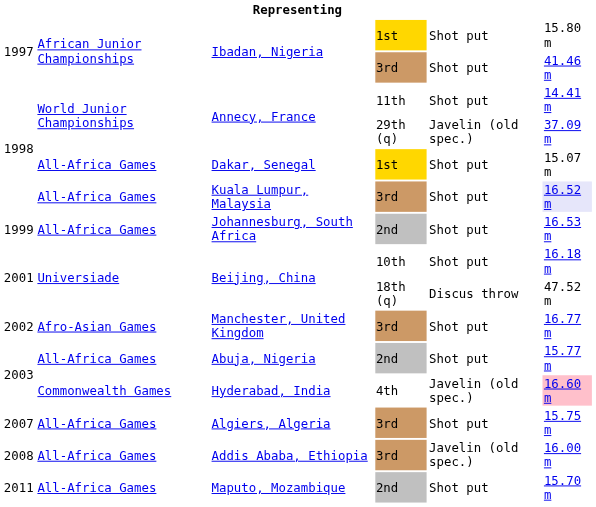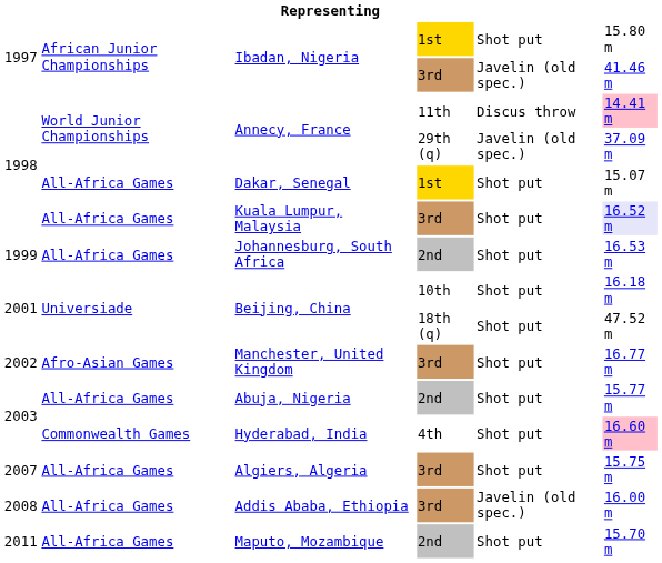Ibadan, Nigeria / 3rd | column 5: Shot put -> Javelin (old spec.)
Annecy, France / 11th | column 5: Shot put -> Discus throw
Annecy, France / 11th | column 6: no background -> pink background
Beijing, China / 18th (q) | column 5: Discus throw -> Shot put
Hyderabad, India | column 5: Javelin (old spec.) -> Shot put
